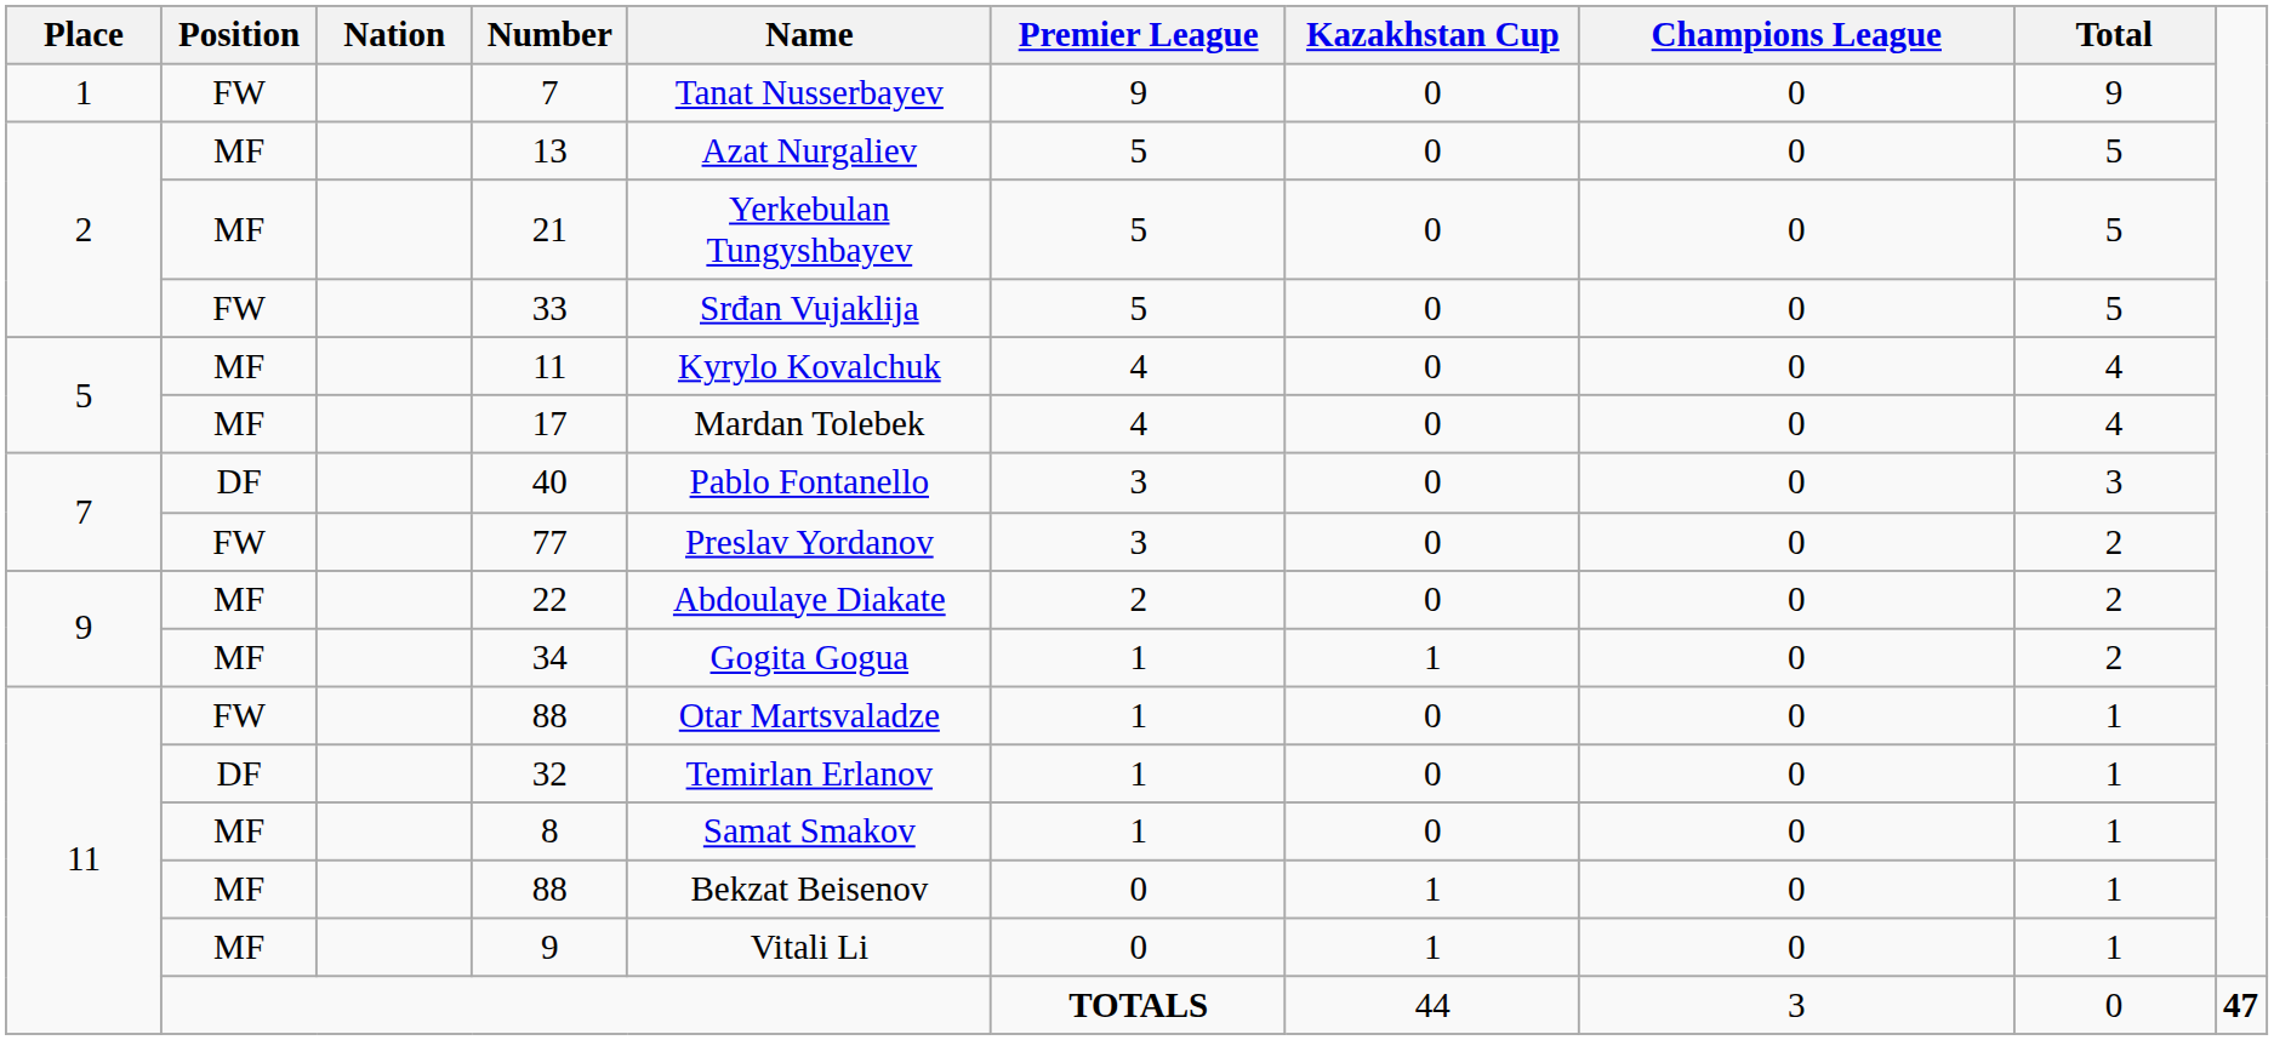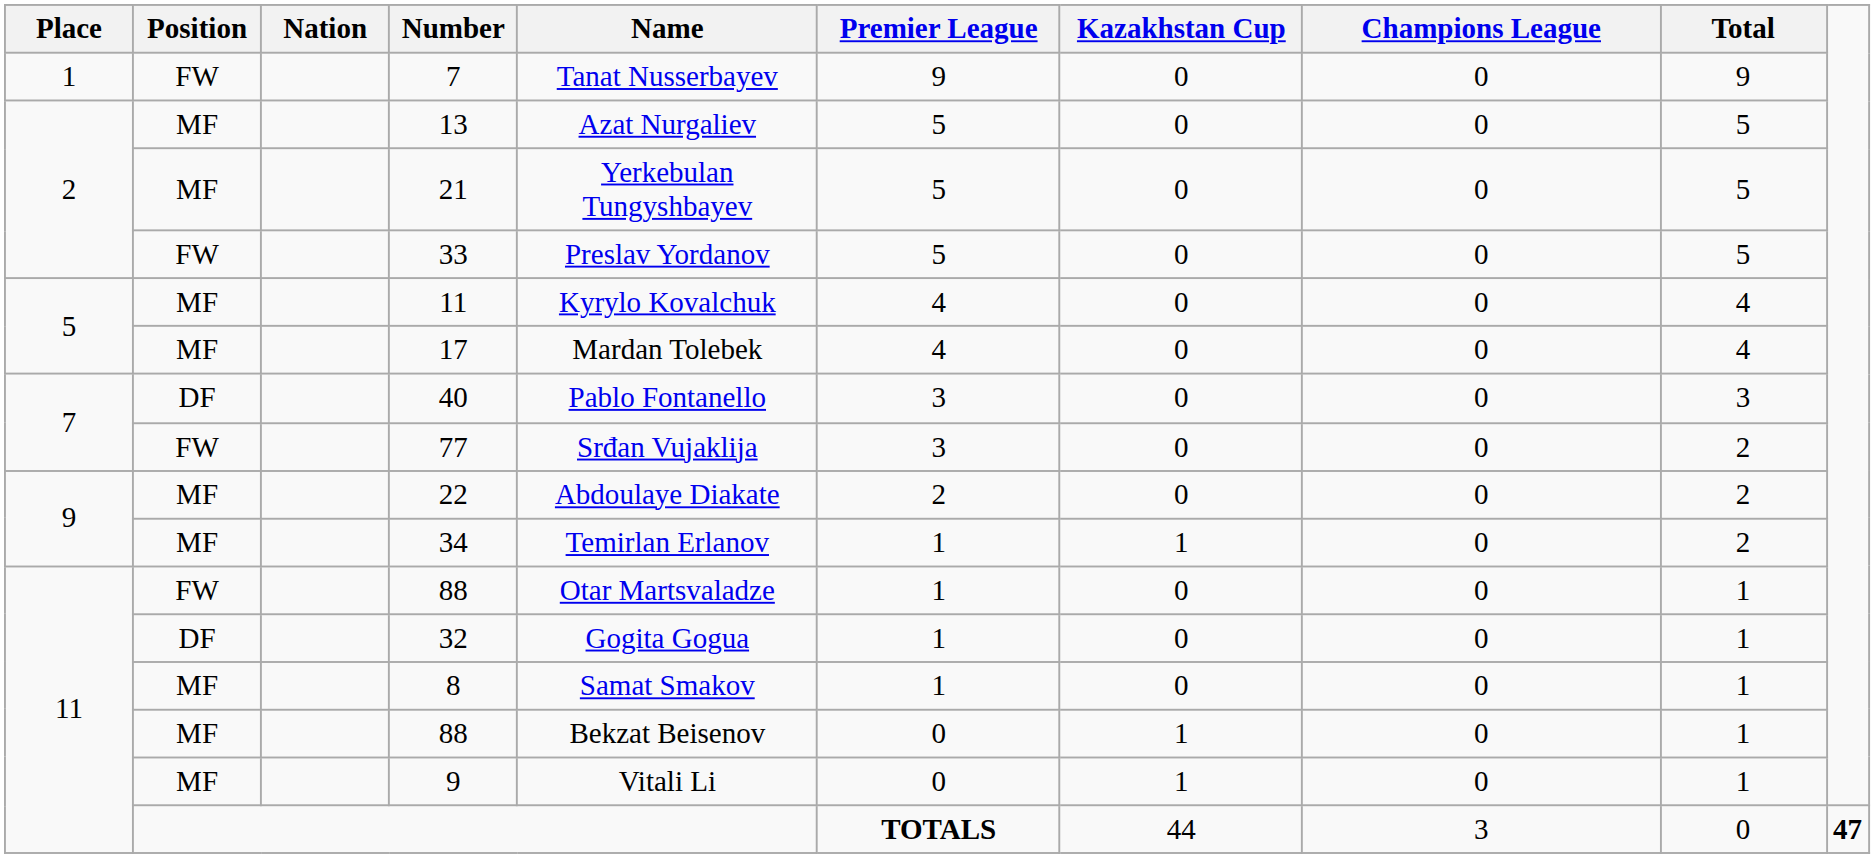33 | Name: Srđan Vujaklija -> Preslav Yordanov
77 | Name: Preslav Yordanov -> Srđan Vujaklija
34 | Name: Gogita Gogua -> Temirlan Erlanov
32 | Name: Temirlan Erlanov -> Gogita Gogua
